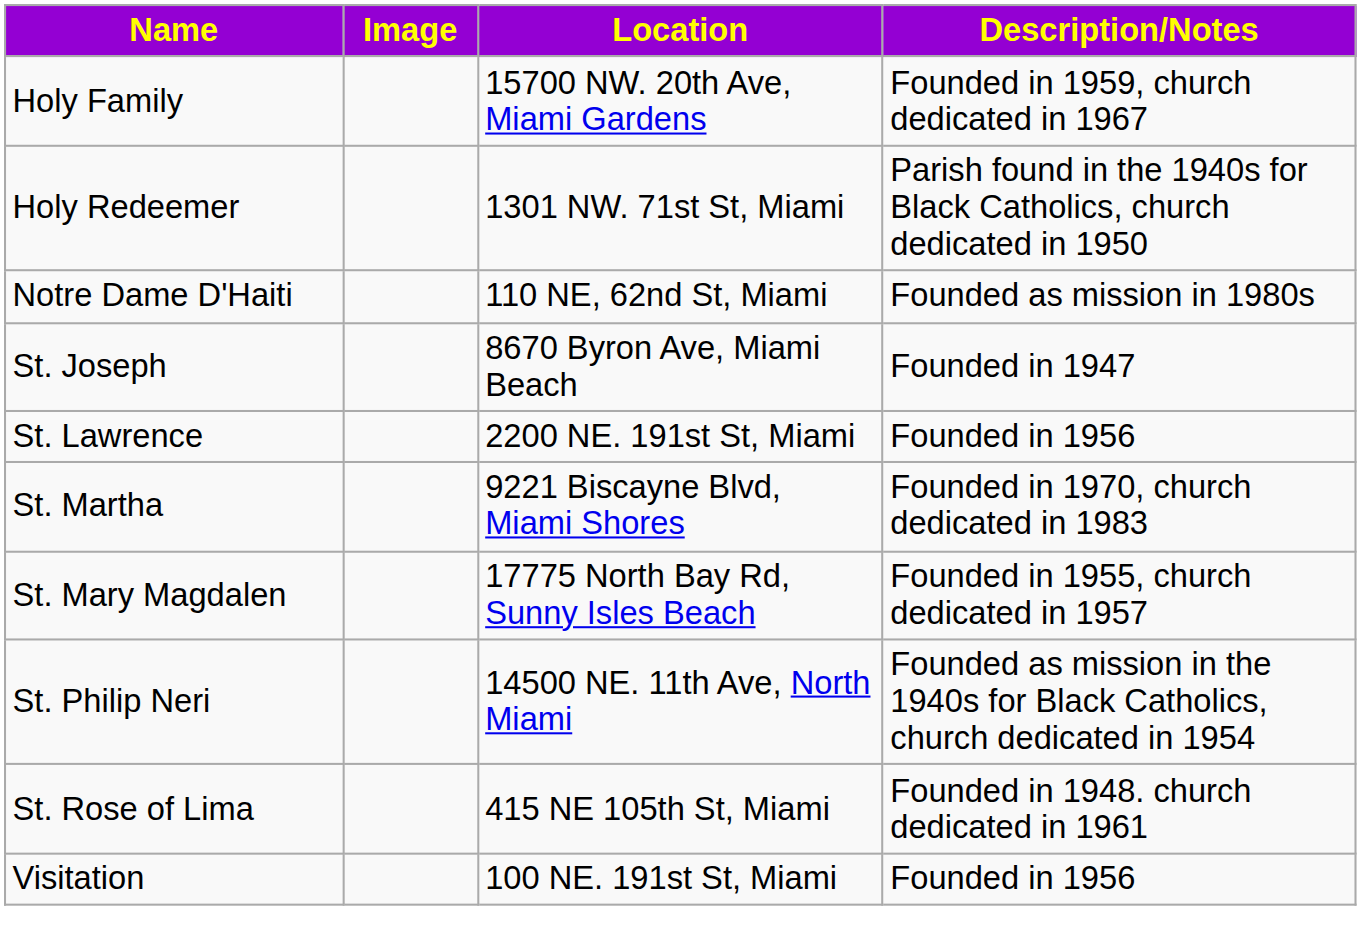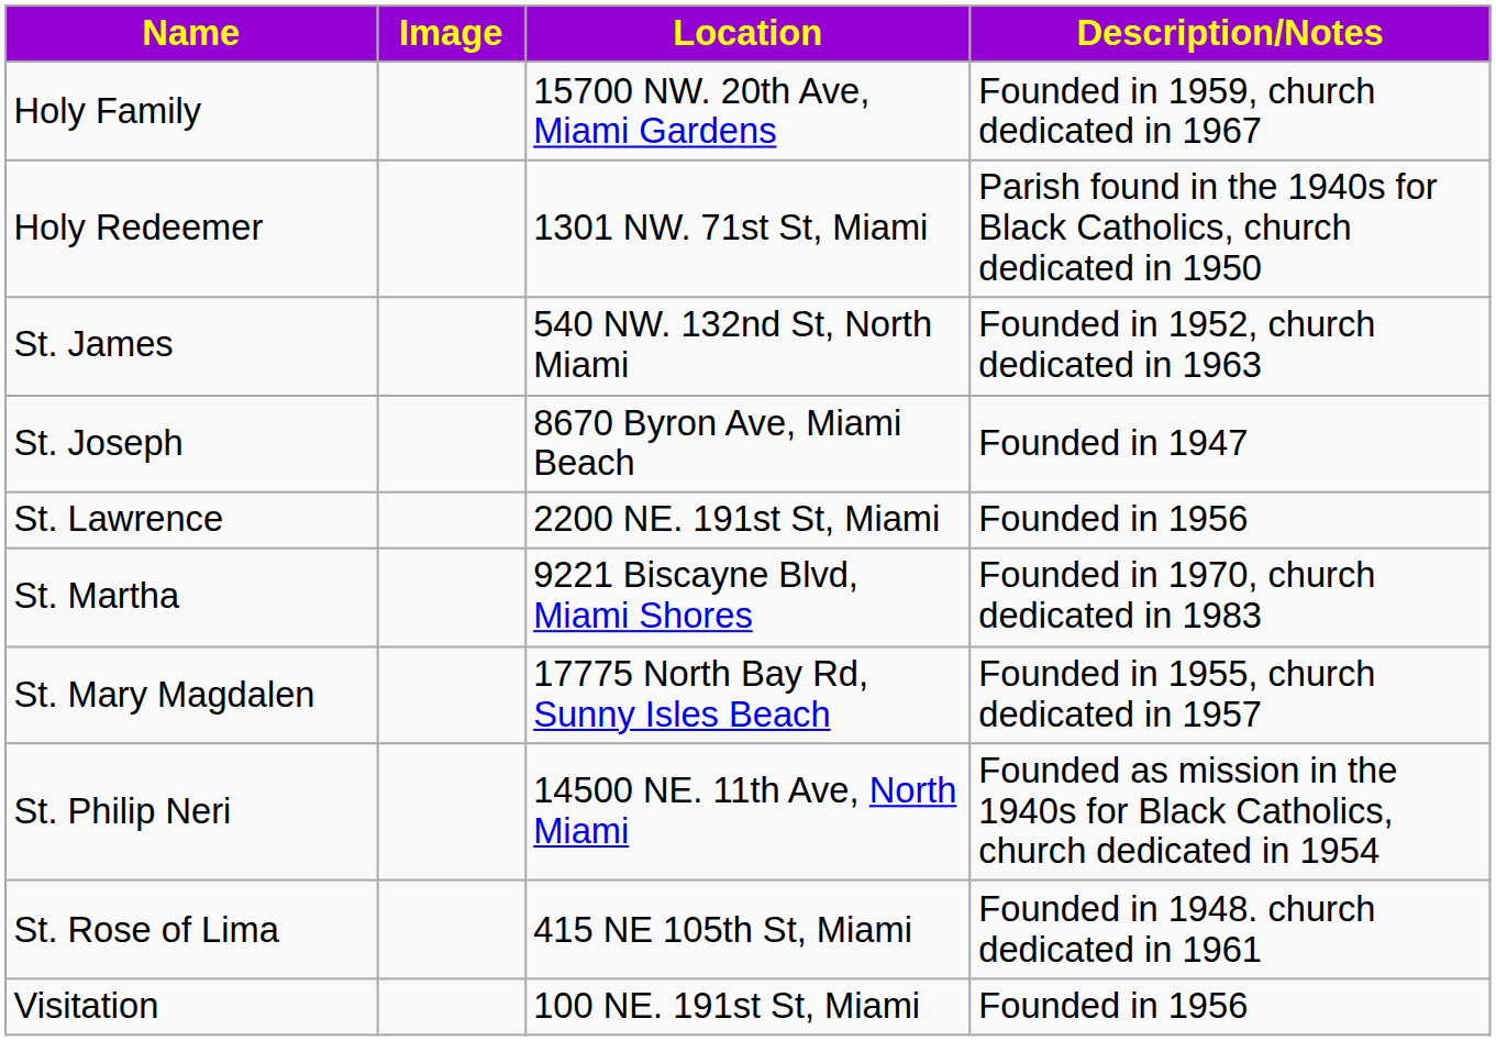- row: Notre Dame D'Haiti | 110 NE, 62nd St, Miami | Founded as mission in 1980s
+ row: St. James | 540 NW. 132nd St, North Miami | Founded in 1952, church dedicated in 1963
